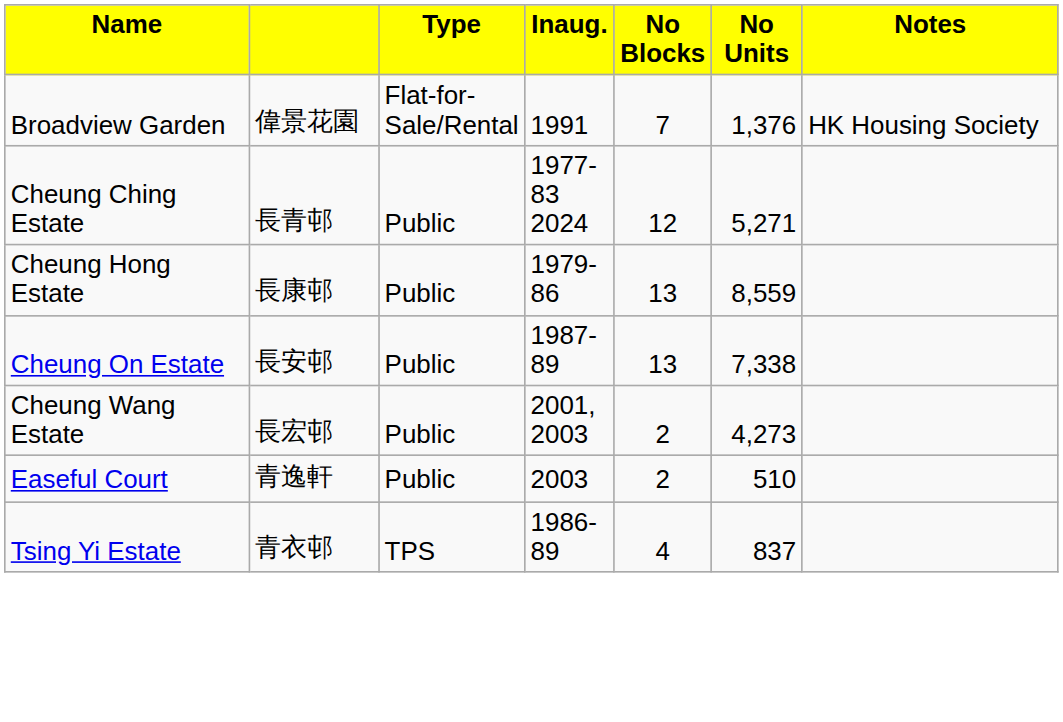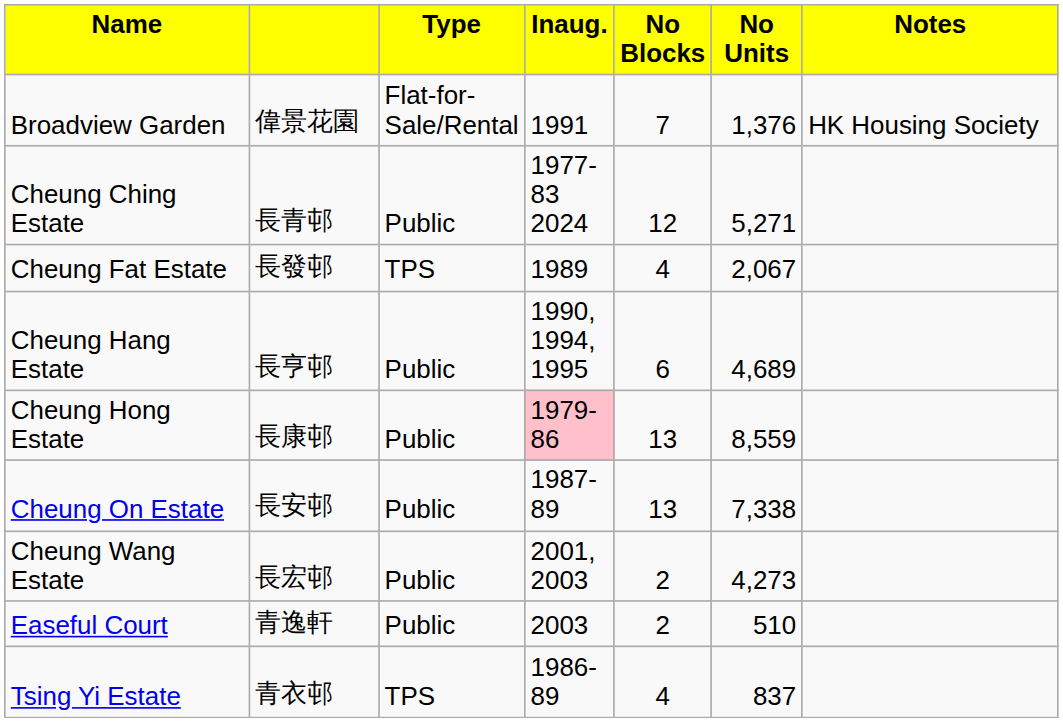+ row: Cheung Fat Estate | 長發邨 | TPS | 1989 | 4 | 2,067
+ row: Cheung Hang Estate | 長亨邨 | Public | 1990, 1994, 1995 | 6 | 4,689
Cheung Hong Estate | column 4: no background -> pink background
